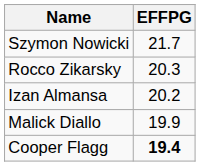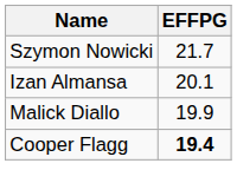- row: Rocco Zikarsky | 20.3
Izan Almansa | EFFPG: 20.2 -> 20.1
